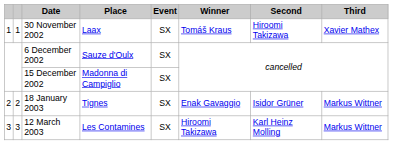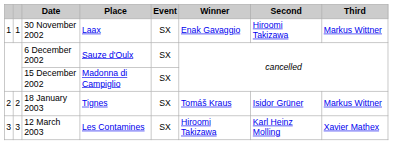30 November 2002 | Winner: Tomáš Kraus -> Enak Gavaggio
30 November 2002 | Third: Xavier Mathex -> Markus Wittner
18 January 2003 | Winner: Enak Gavaggio -> Tomáš Kraus
12 March 2003 | Third: Markus Wittner -> Xavier Mathex
